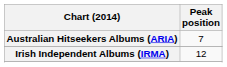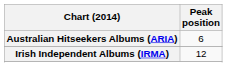Australian Hitseekers Albums (ARIA) | Peak position: 7 -> 6
